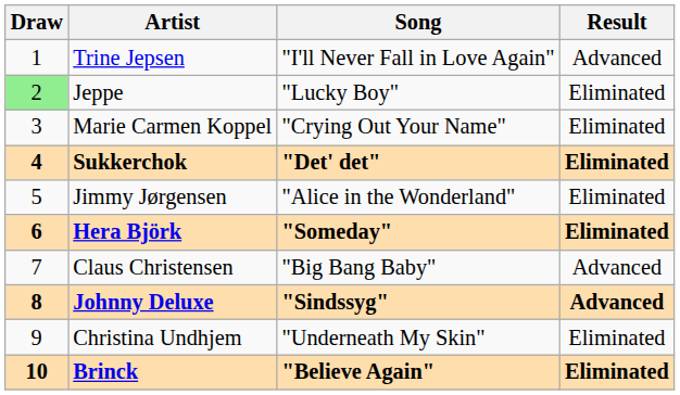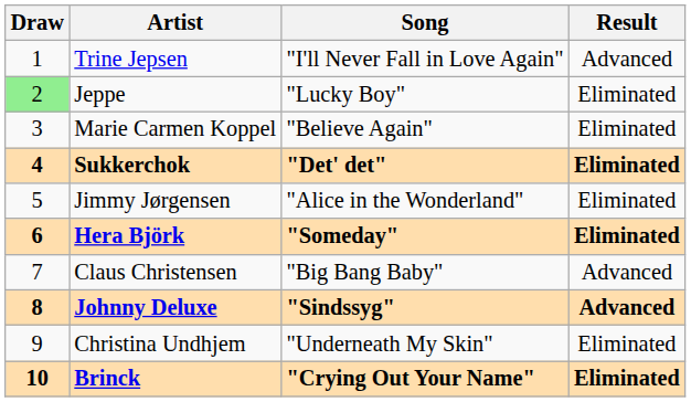Marie Carmen Koppel | Song: "Crying Out Your Name" -> "Believe Again"
Brinck | Song: "Believe Again" -> "Crying Out Your Name"
